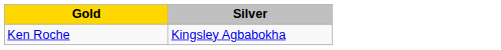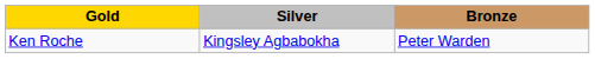+ column: Bronze | Peter Warden
